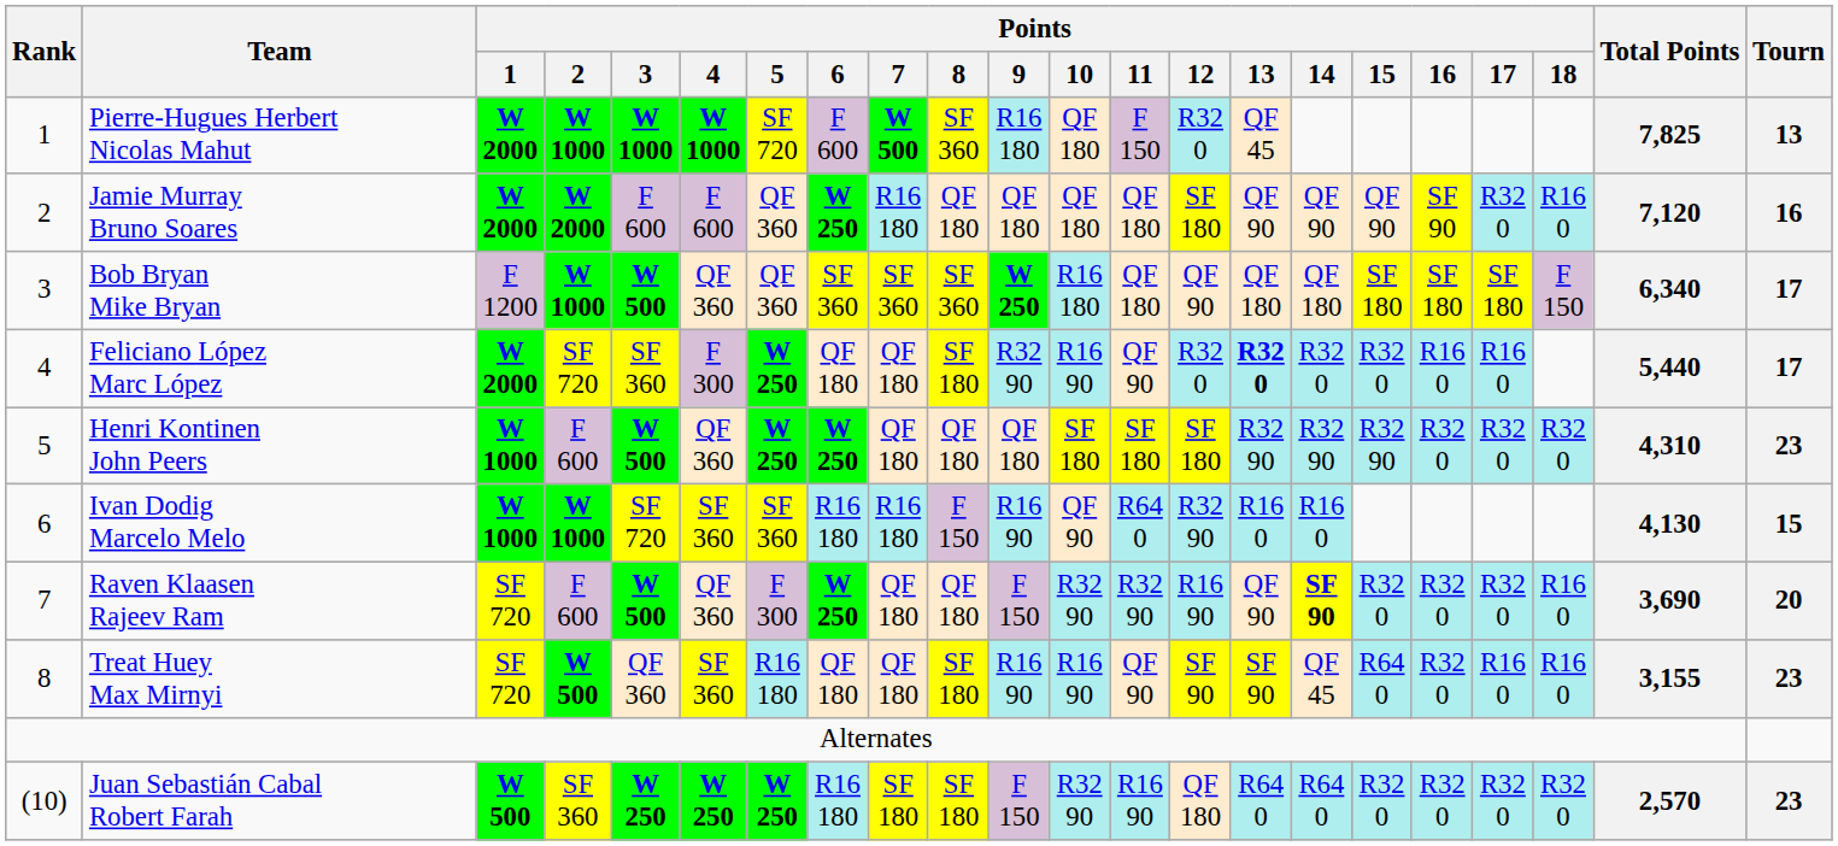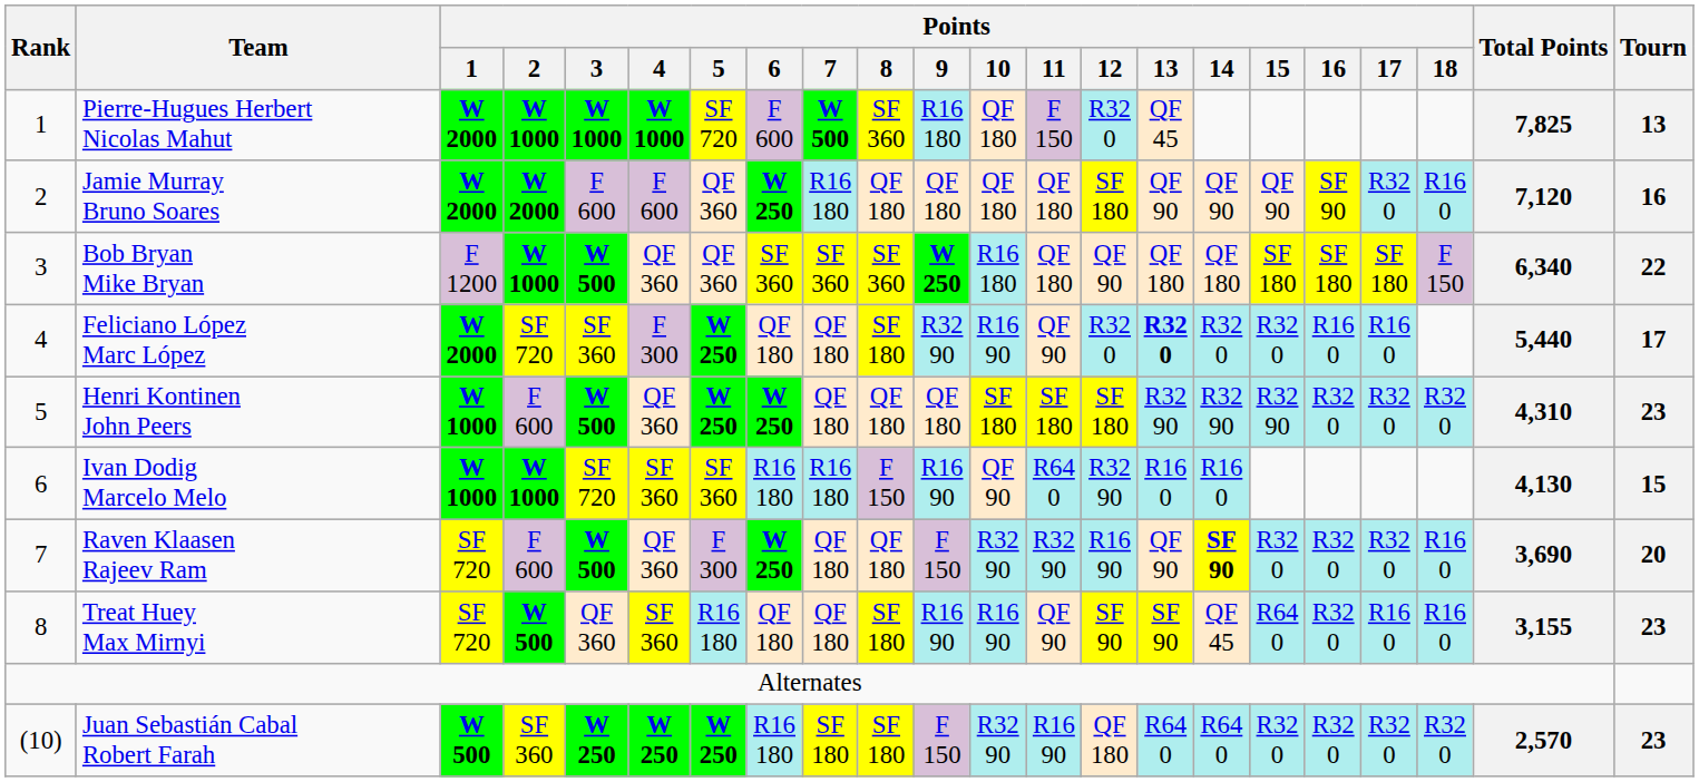Bob Bryan Mike Bryan | Tourn: 17 -> 22
